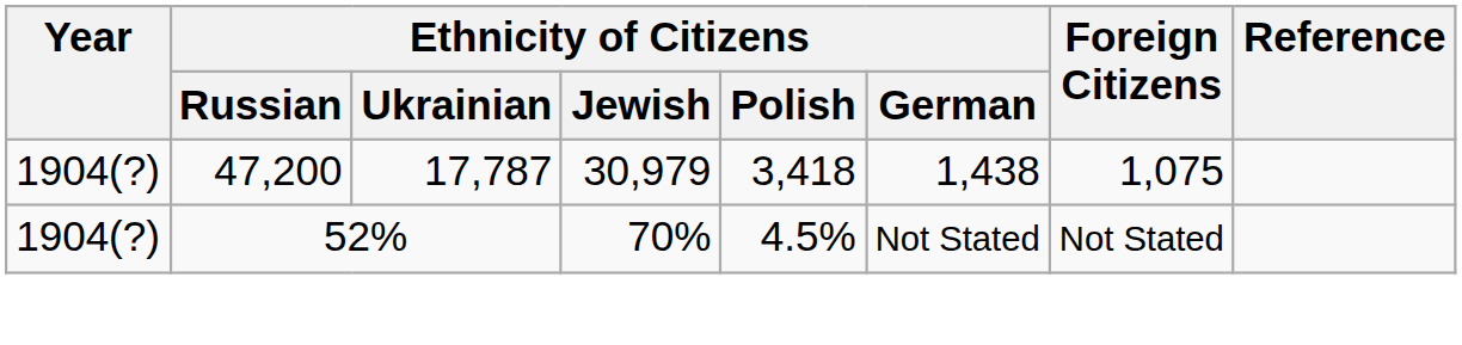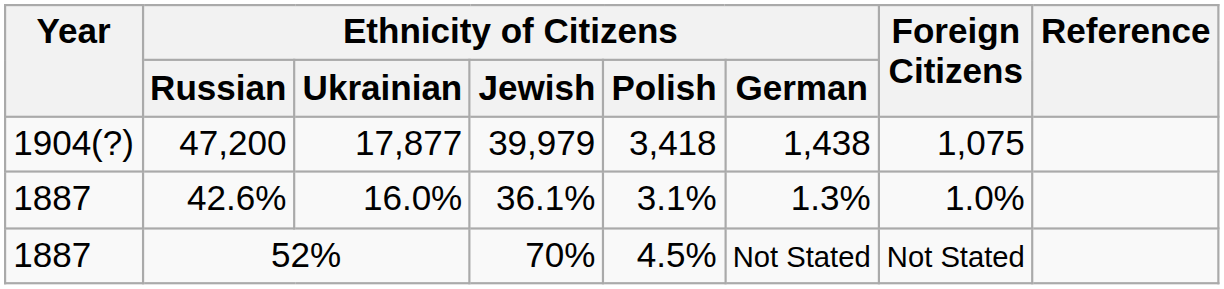47,200 | Ethnicity of Citizens / Ukrainian: 17,787 -> 17,877
47,200 | Ethnicity of Citizens / Jewish: 30,979 -> 39,979
+ row: 1887 | 42.6% | 16.0% | 36.1% | 3.1% | 1.3% | 1.0%
52% | Year: 1904(?) -> 1887
